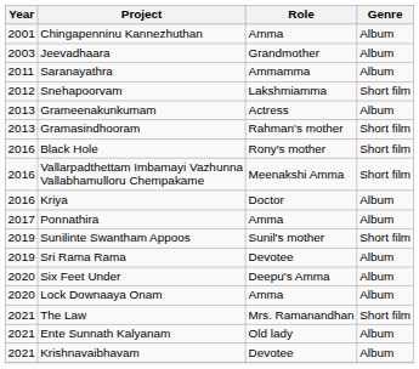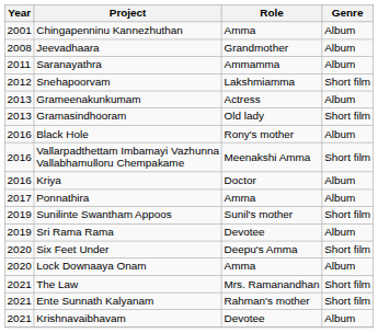Jeevadhaara | Year: 2003 -> 2008
Gramasindhooram | Role: Rahman's mother -> Old lady
Black Hole | Genre: Short film -> Album
Six Feet Under | Genre: Album -> Short film
Ente Sunnath Kalyanam | Role: Old lady -> Rahman's mother
Ente Sunnath Kalyanam | Genre: Album -> Short film
